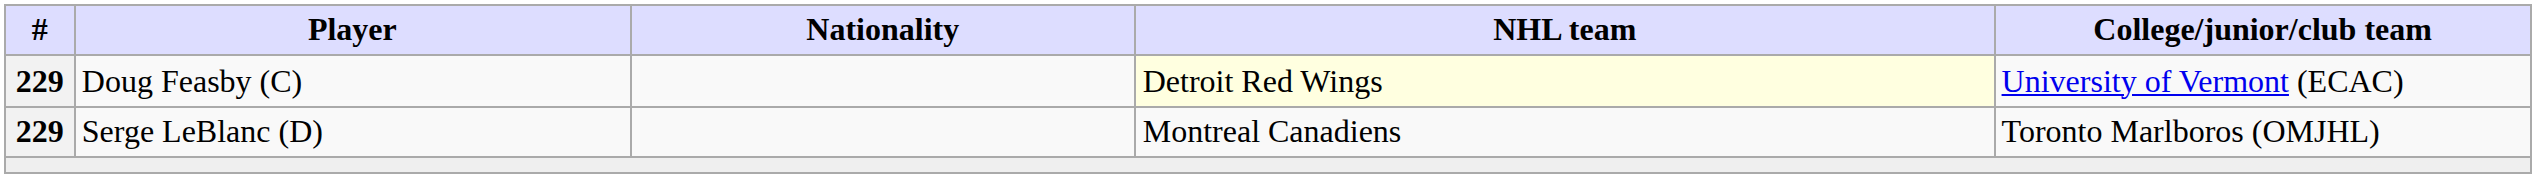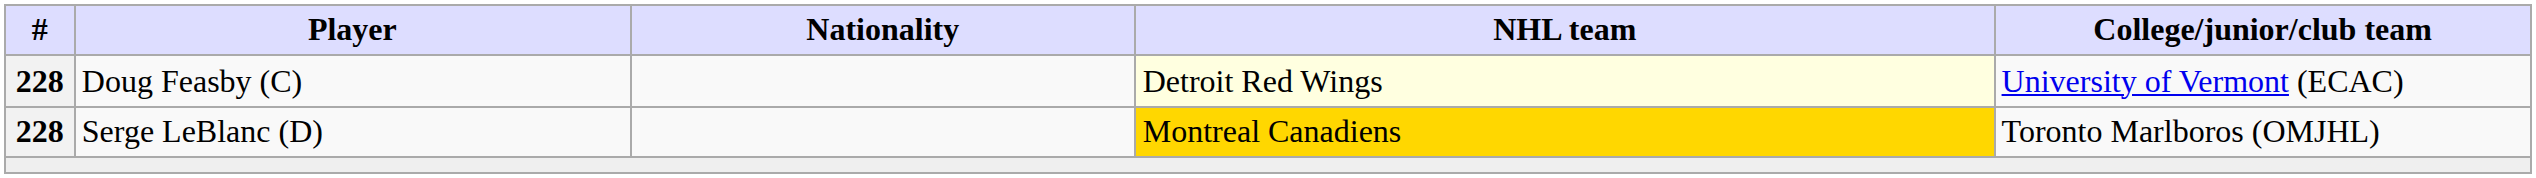Doug Feasby (C) | #: 229 -> 228
Serge LeBlanc (D) | #: 229 -> 228
Serge LeBlanc (D) | NHL team: no background -> gold background
